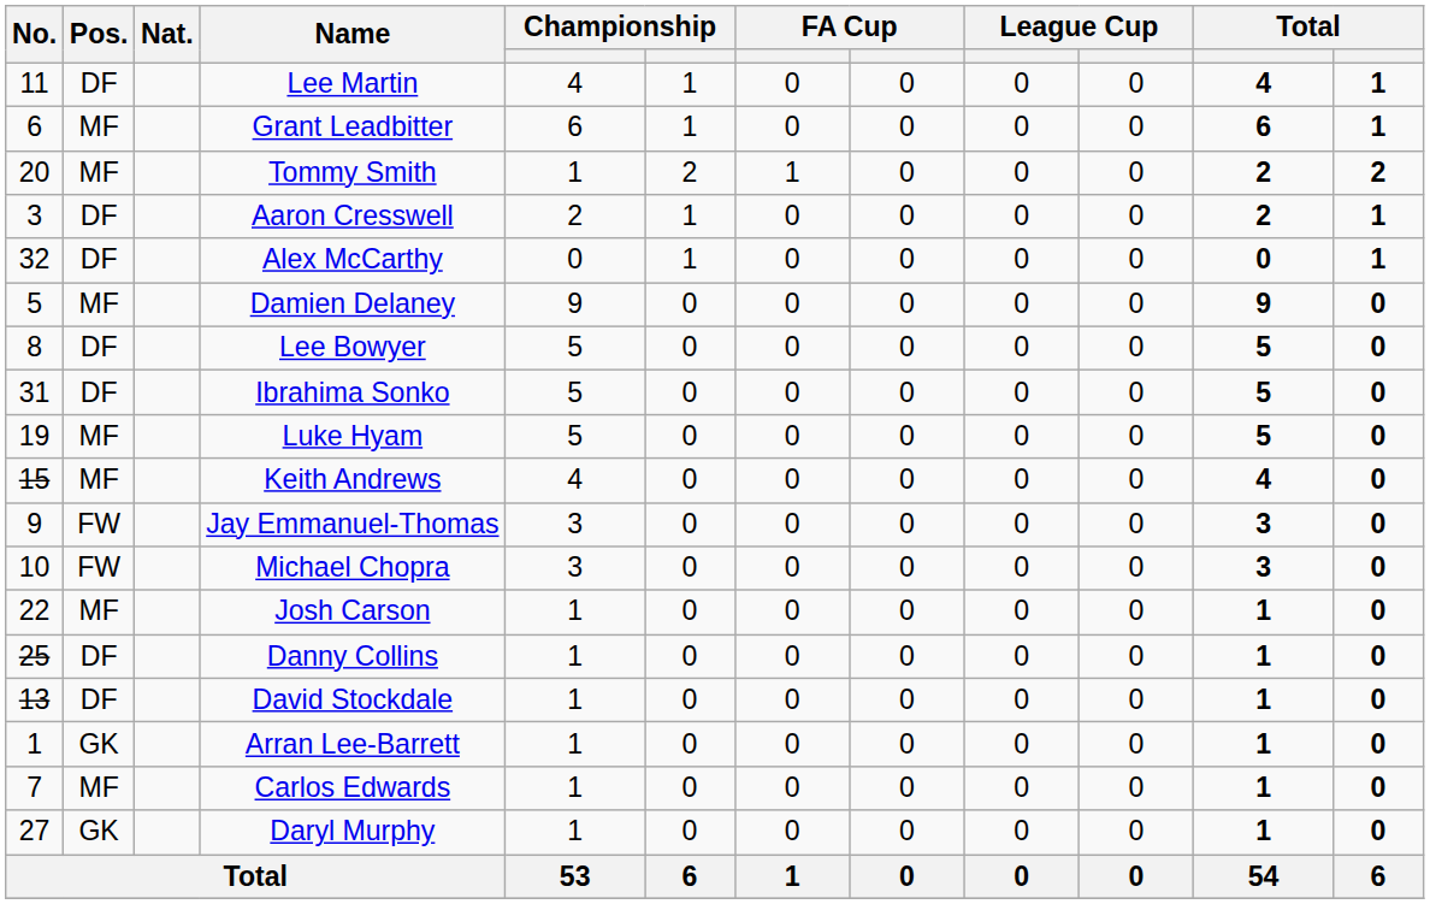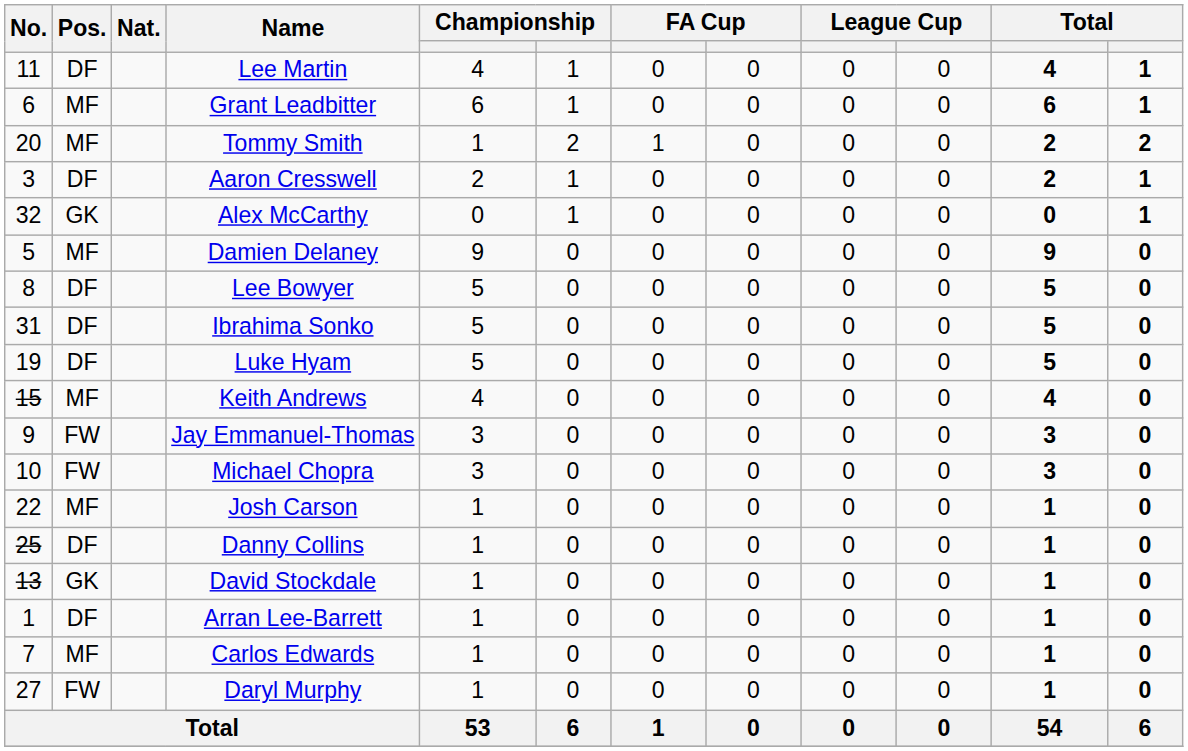Alex McCarthy | Pos.: DF -> GK
Luke Hyam | Pos.: MF -> DF
David Stockdale | Pos.: DF -> GK
Arran Lee-Barrett | Pos.: GK -> DF
Daryl Murphy | Pos.: GK -> FW
